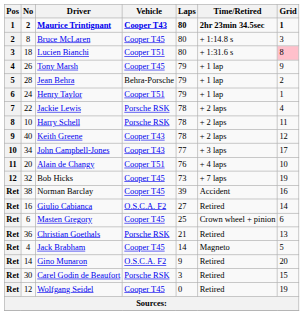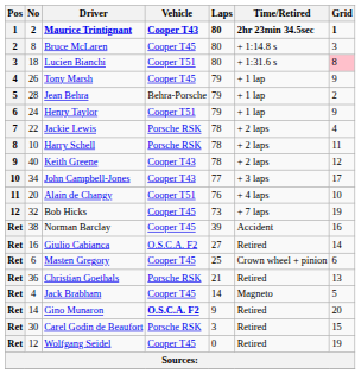Henry Taylor | Grid: 1 -> 9
Gino Munaron | Vehicle: normal -> bold
